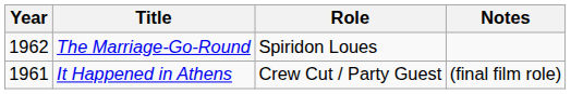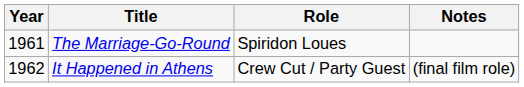The Marriage-Go-Round | Year: 1962 -> 1961
It Happened in Athens | Year: 1961 -> 1962
